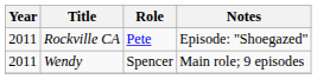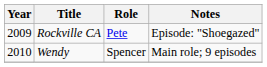Rockville CA | Year: 2011 -> 2009
Wendy | Year: 2011 -> 2010
